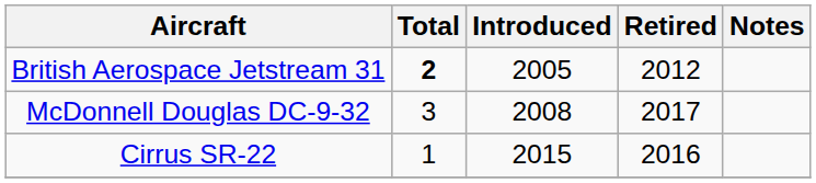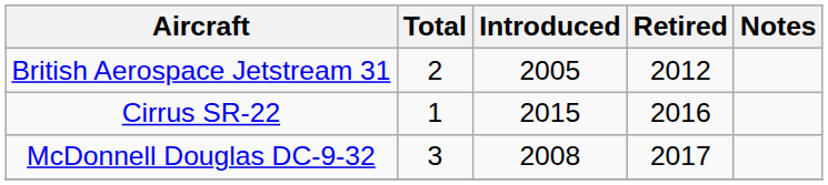British Aerospace Jetstream 31 | Total: bold -> normal
rows swapped: Cirrus SR-22 <-> McDonnell Douglas DC-9-32
